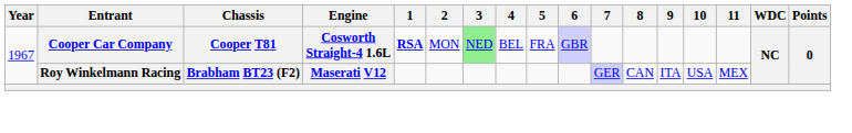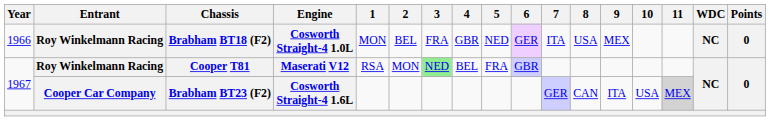+ row: 1966 | Roy Winkelmann Racing | Brabham BT18 (F2) | Cosworth Straight-4 1.0L | MON | BEL | FRA | GBR | NED | GER | ITA | USA | MEX | NC | 0
Cooper T81 | Entrant: Cooper Car Company -> Roy Winkelmann Racing
Cooper T81 | Engine: Cosworth Straight-4 1.6L -> Maserati V12
Cooper T81 | 1: bold -> normal
Brabham BT23 (F2) | Entrant: Roy Winkelmann Racing -> Cooper Car Company
Brabham BT23 (F2) | Engine: Maserati V12 -> Cosworth Straight-4 1.6L
Brabham BT23 (F2) | 11: no background -> lightgrey background
